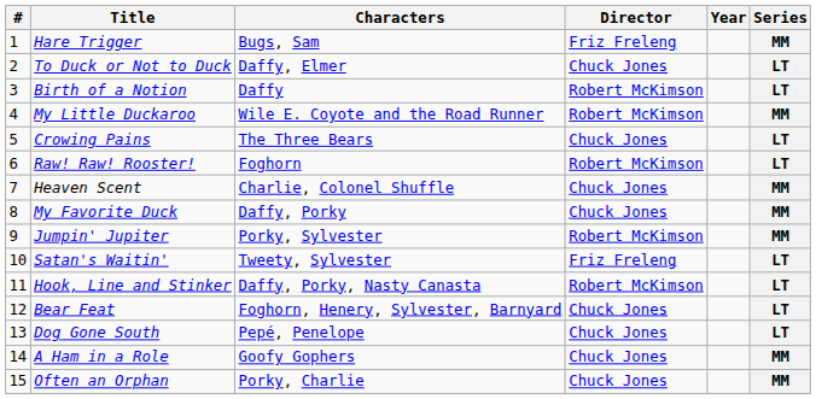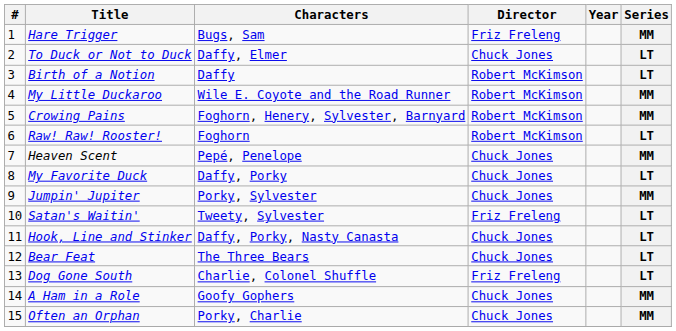Crowing Pains | Characters: The Three Bears -> Foghorn, Henery, Sylvester, Barnyard
Crowing Pains | Director: Chuck Jones -> Robert McKimson
Crowing Pains | Series: LT -> MM
Heaven Scent | Characters: Charlie, Colonel Shuffle -> Pepé, Penelope
My Favorite Duck | Series: MM -> LT
Jumpin' Jupiter | Director: Robert McKimson -> Chuck Jones
Hook, Line and Stinker | Director: Robert McKimson -> Chuck Jones
Bear Feat | Characters: Foghorn, Henery, Sylvester, Barnyard -> The Three Bears
Dog Gone South | Characters: Pepé, Penelope -> Charlie, Colonel Shuffle
Dog Gone South | Director: Chuck Jones -> Friz Freleng
